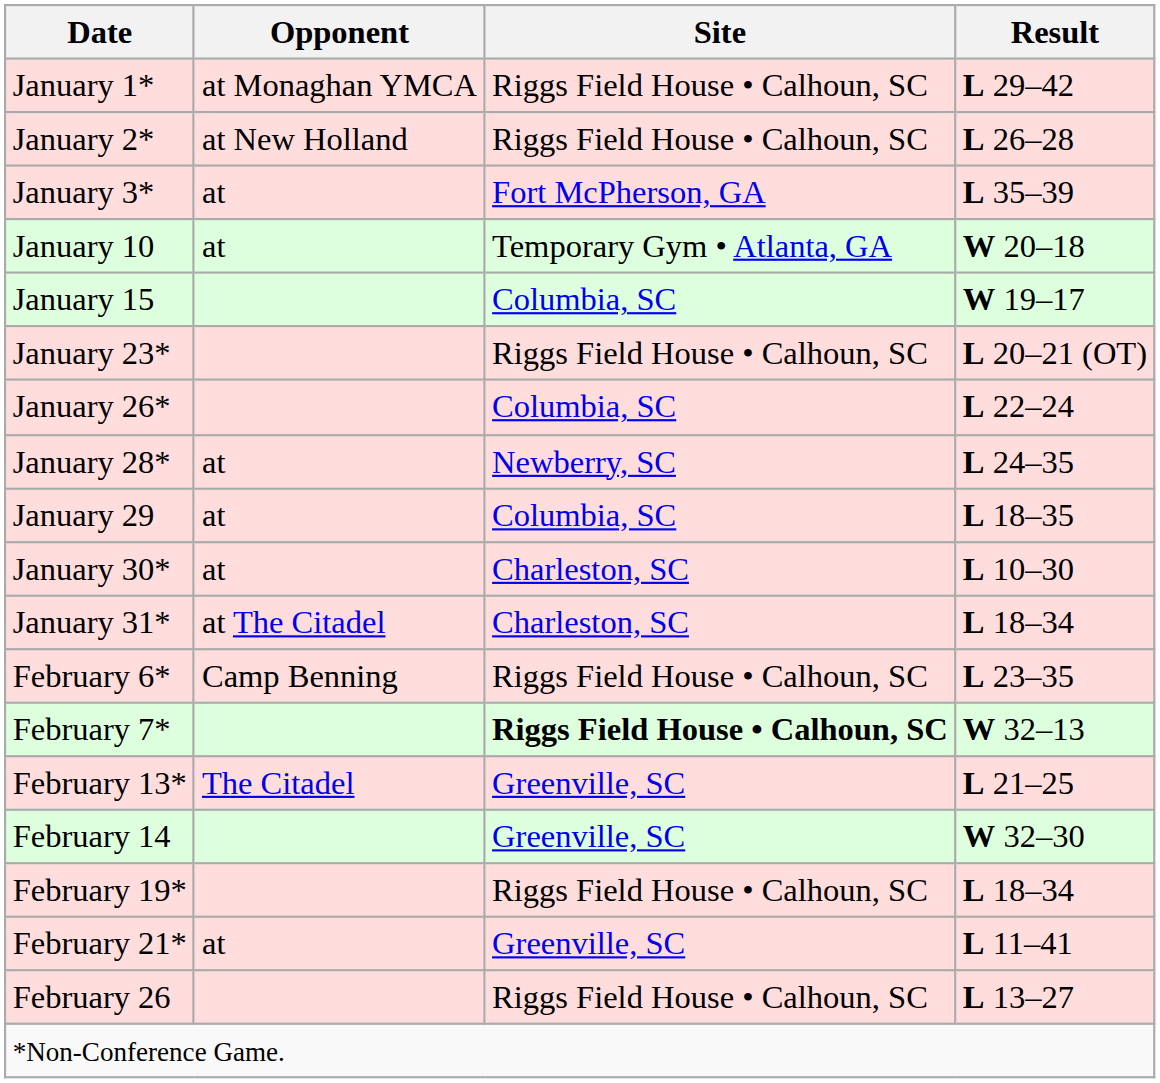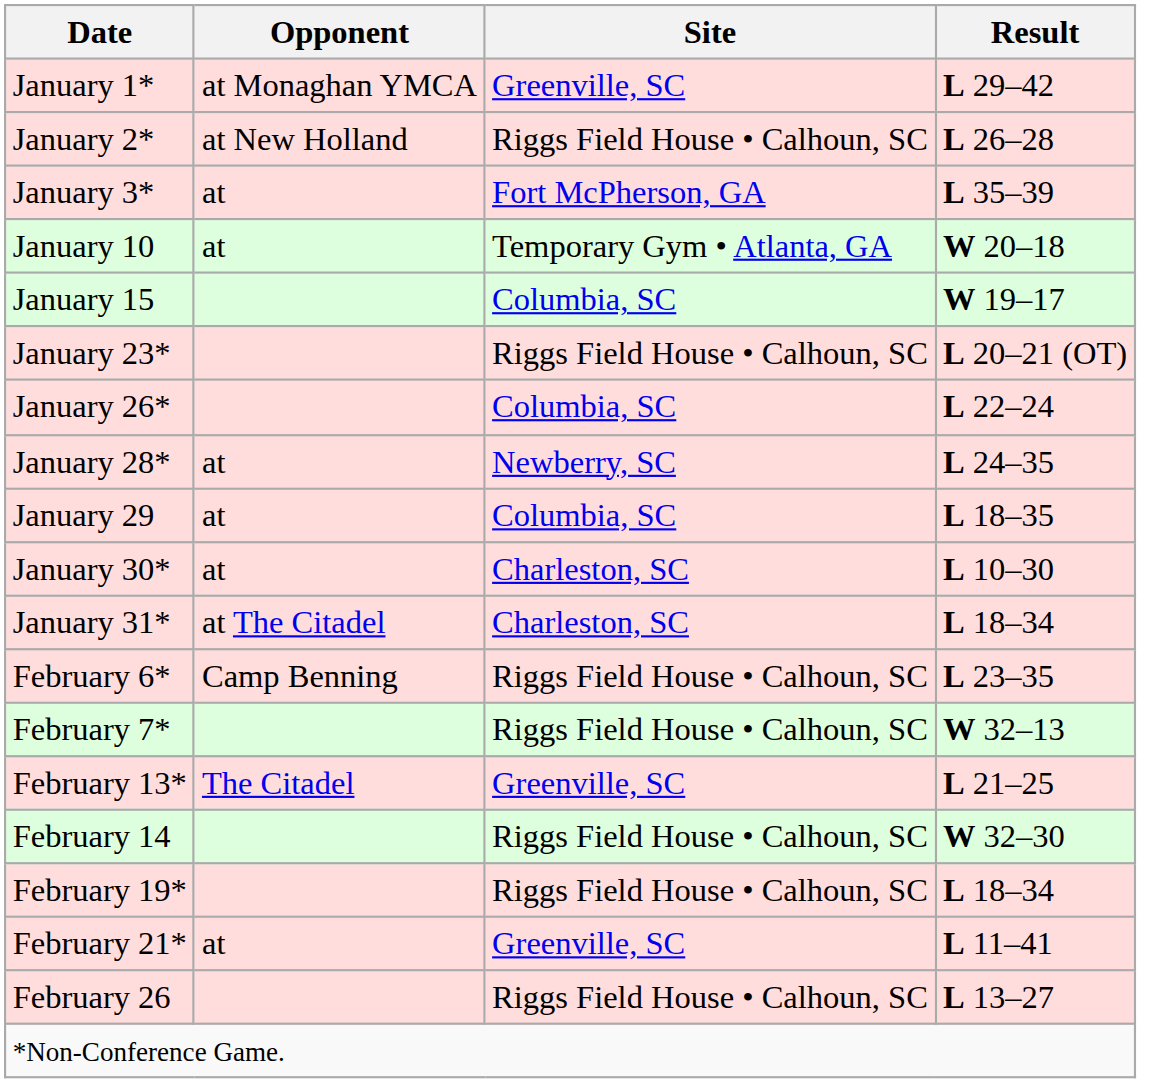January 1* | Site: Riggs Field House • Calhoun, SC -> Greenville, SC
February 7* | Site: bold -> normal
February 14 | Site: Greenville, SC -> Riggs Field House • Calhoun, SC
